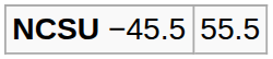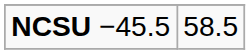NCSU −45.5 | column 2: 55.5 -> 58.5
